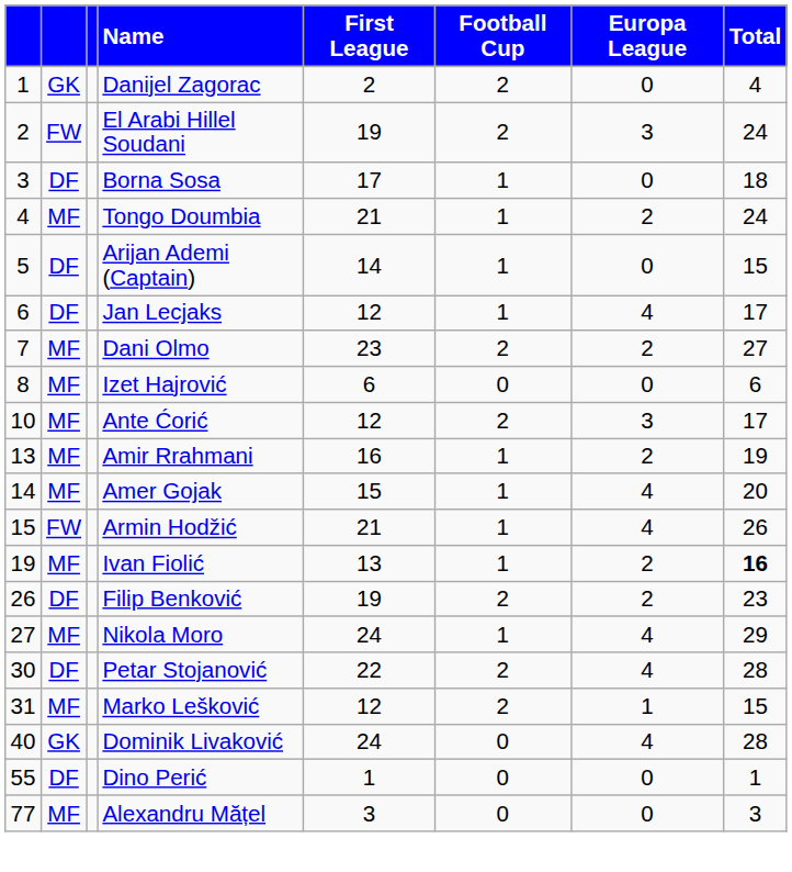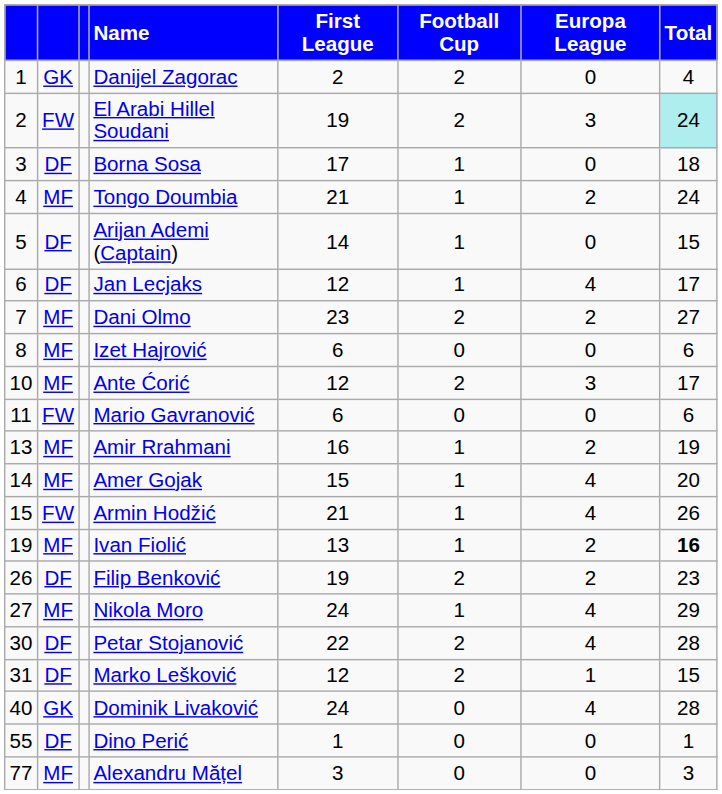El Arabi Hillel Soudani | Total: no background -> paleturquoise background
+ row: 11 | FW | Mario Gavranović | 6 | 0 | 0 | 6
Marko Lešković | column 2: MF -> DF
